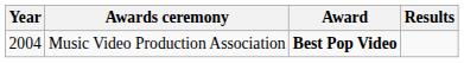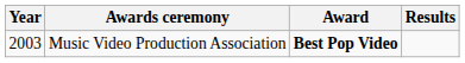Music Video Production Association | Year: 2004 -> 2003
